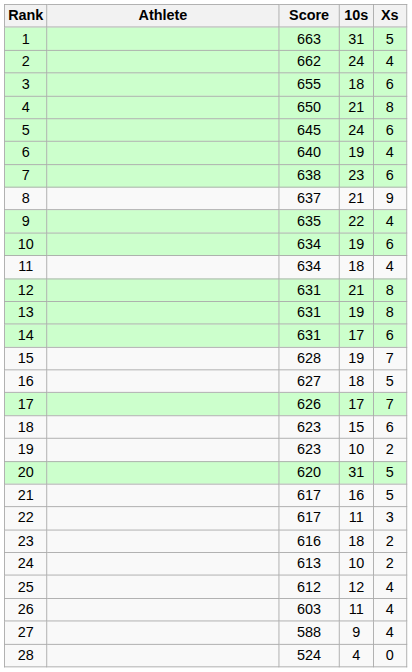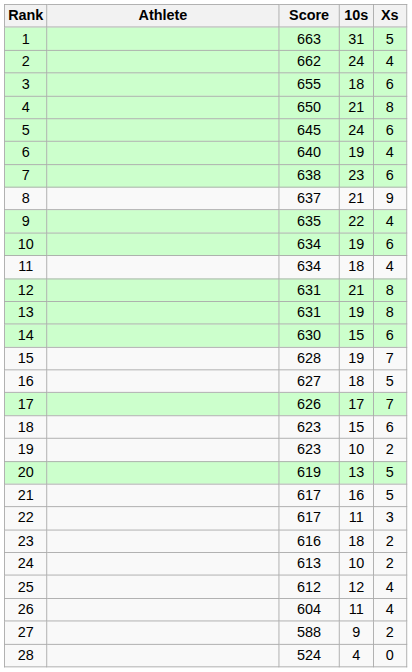14 | Score: 631 -> 630
14 | 10s: 17 -> 15
20 | Score: 620 -> 619
20 | 10s: 31 -> 13
26 | Score: 603 -> 604
27 | Xs: 4 -> 2
